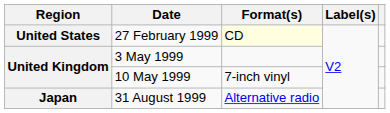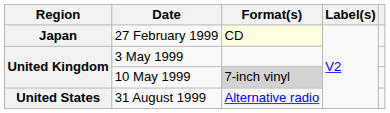27 February 1999 | Region: United States -> Japan
10 May 1999 | Format(s): no background -> lightgrey background
31 August 1999 | Region: Japan -> United States
